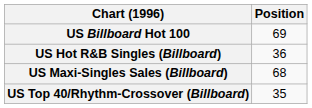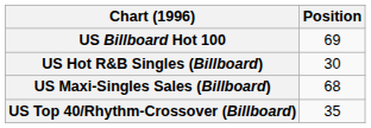US Hot R&B Singles (Billboard) | Position: 36 -> 30
